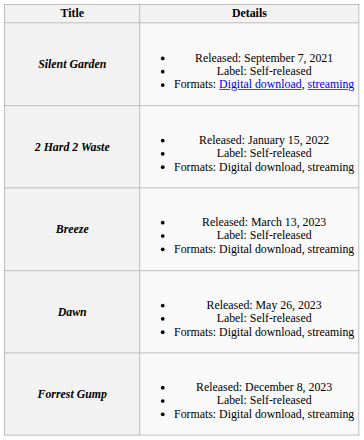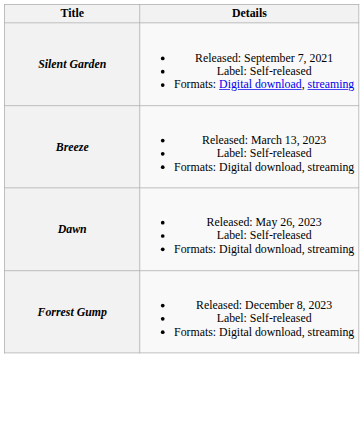- row: 2 Hard 2 Waste | Released: January 15, 2022 Label: Self-released Formats: Digital download, streaming
